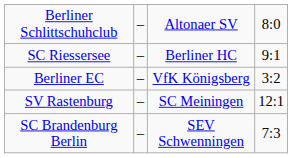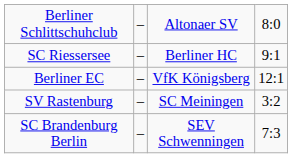Berliner EC | column 4: 3:2 -> 12:1
SV Rastenburg | column 4: 12:1 -> 3:2
